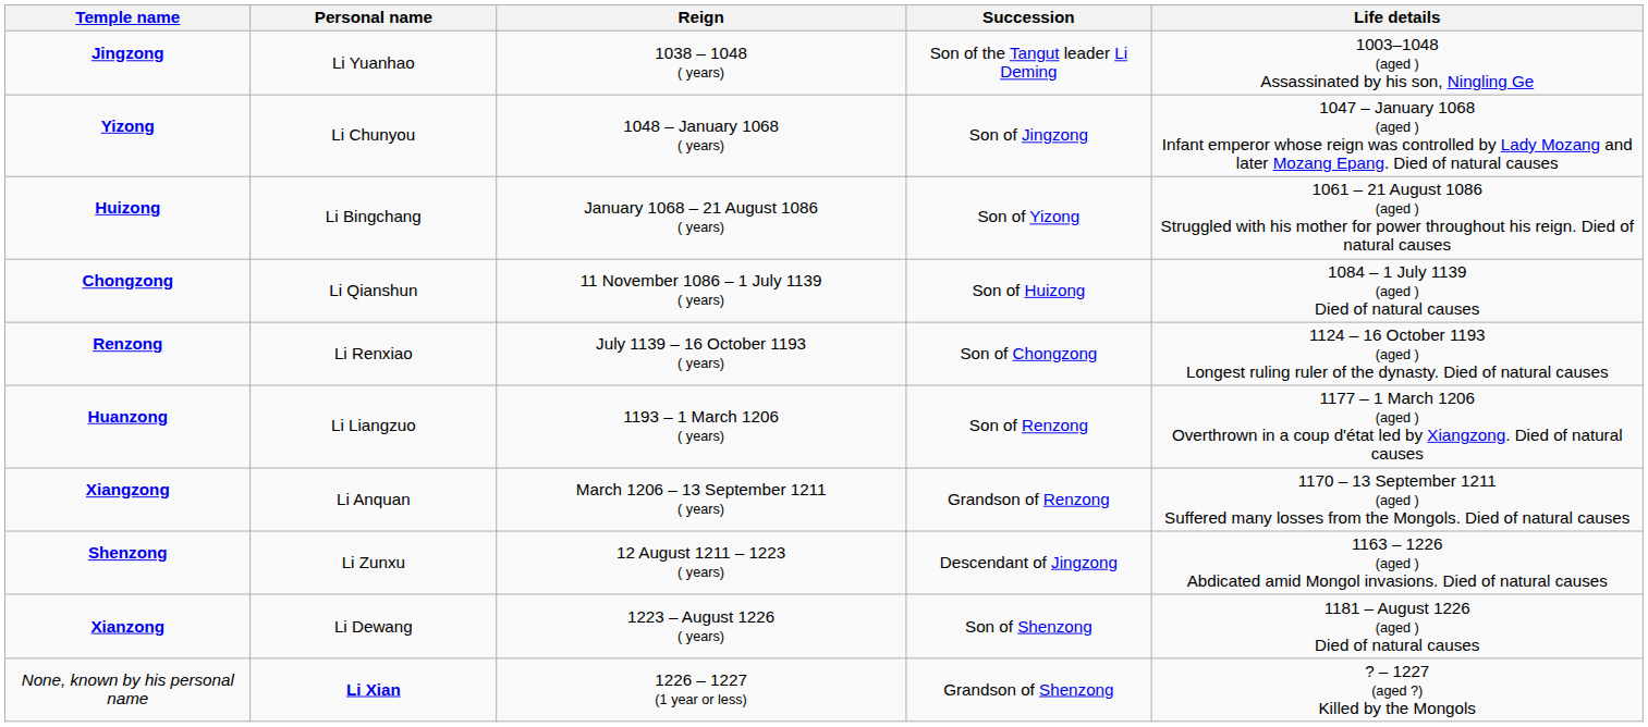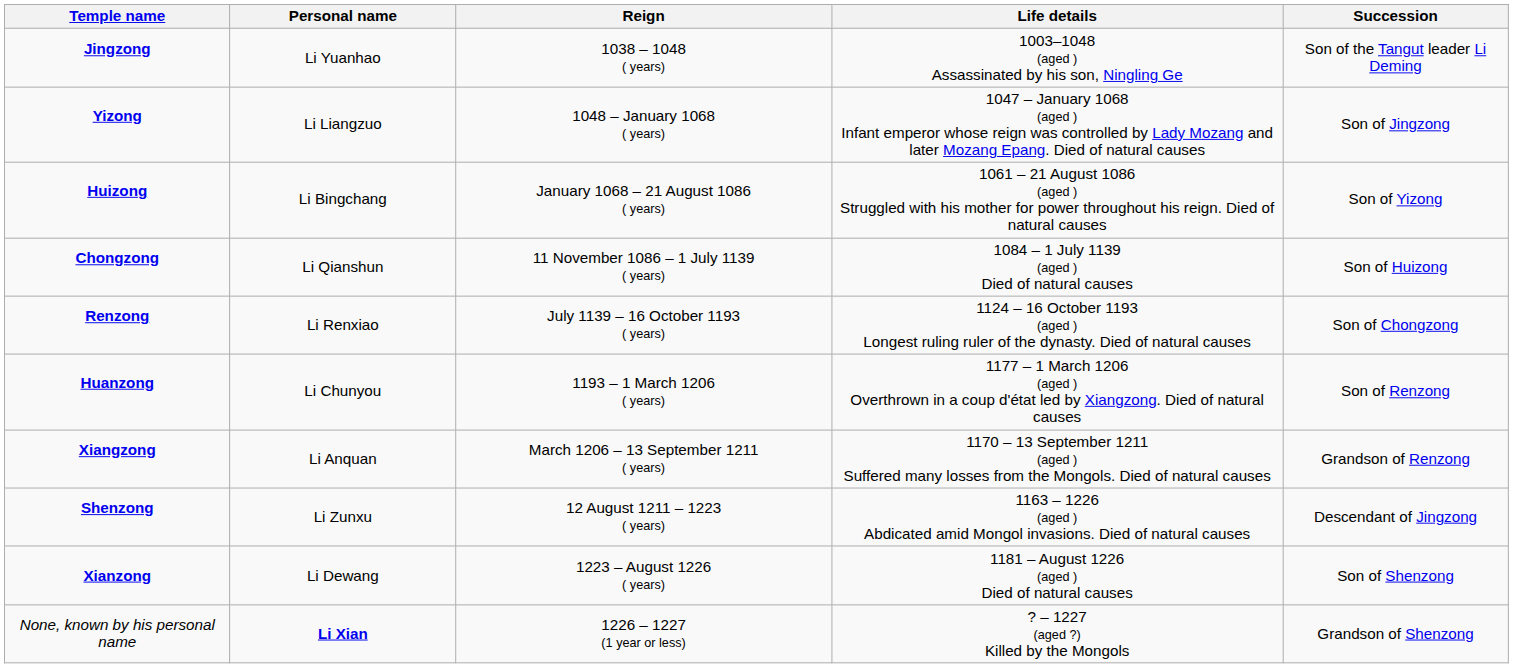columns swapped: Succession <-> Life details
Yizong | Personal name: Li Chunyou -> Li Liangzuo
Huanzong | Personal name: Li Liangzuo -> Li Chunyou
